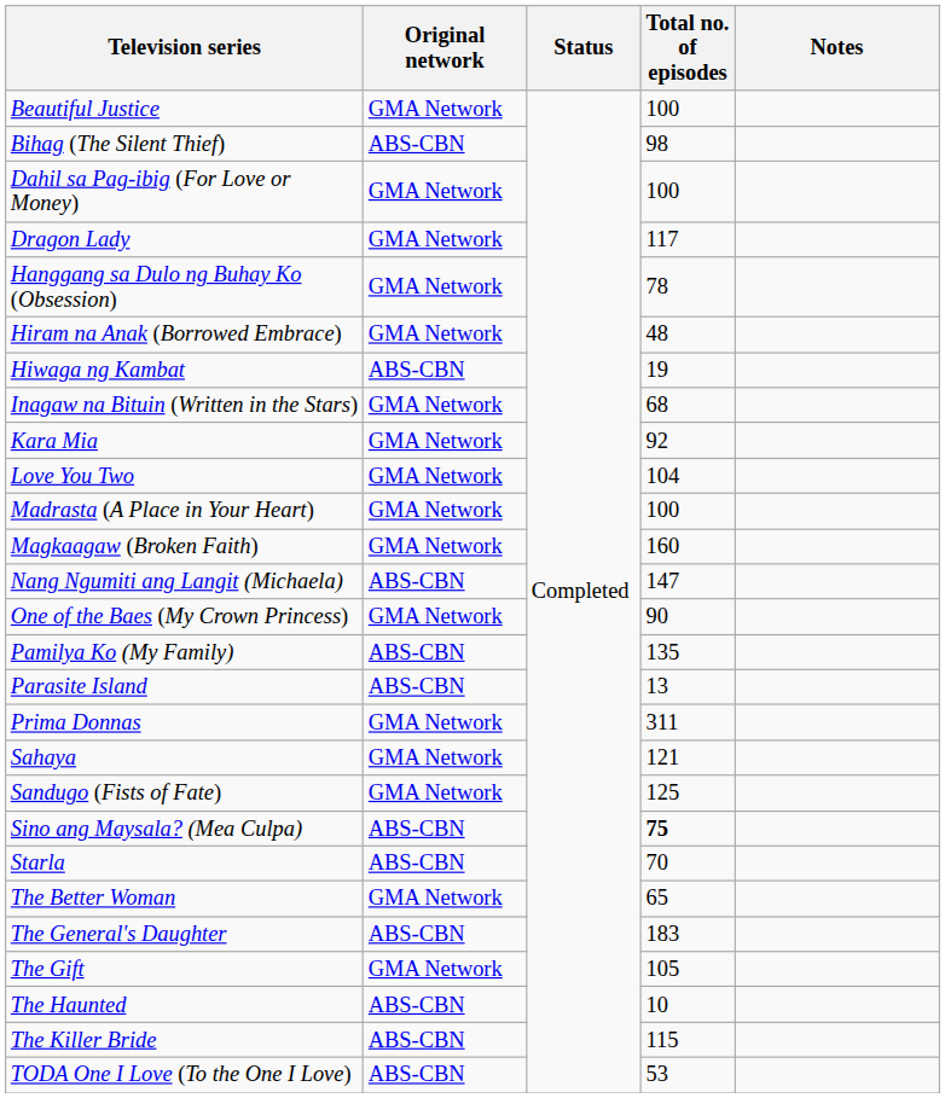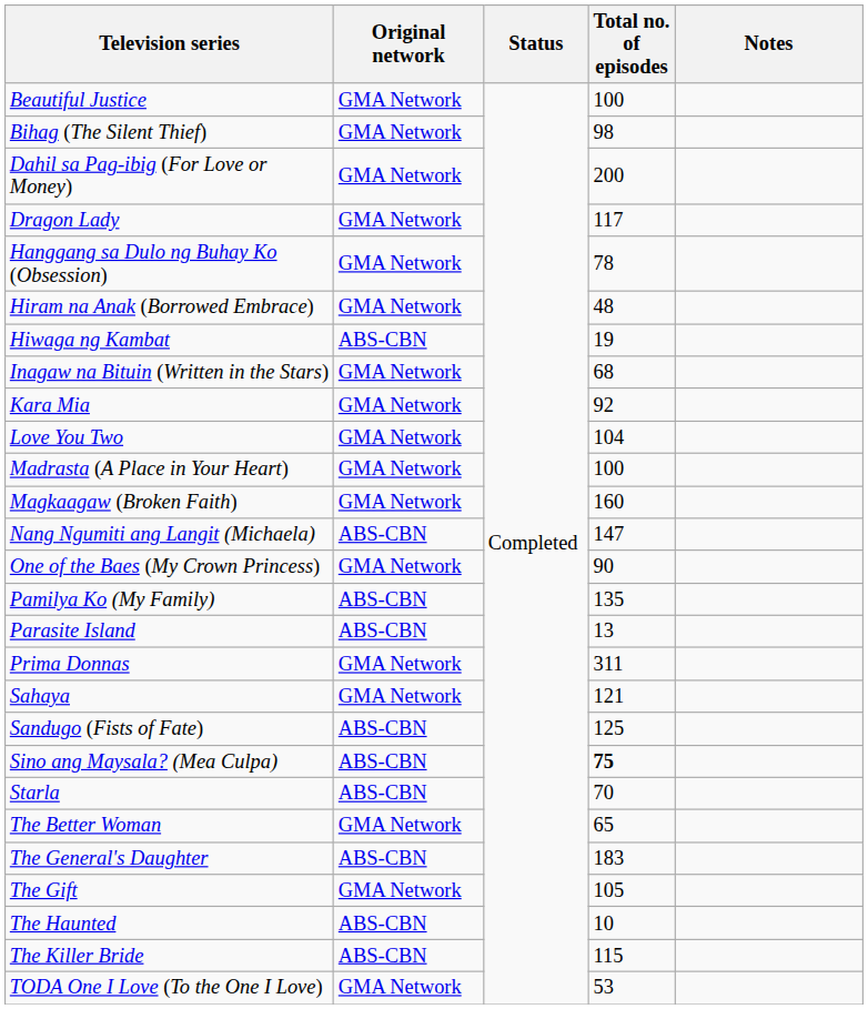Bihag (The Silent Thief) | Original network: ABS-CBN -> GMA Network
Dahil sa Pag-ibig (For Love or Money) | Total no. of episodes: 100 -> 200
Sandugo (Fists of Fate) | Original network: GMA Network -> ABS-CBN
TODA One I Love (To the One I Love) | Original network: ABS-CBN -> GMA Network
